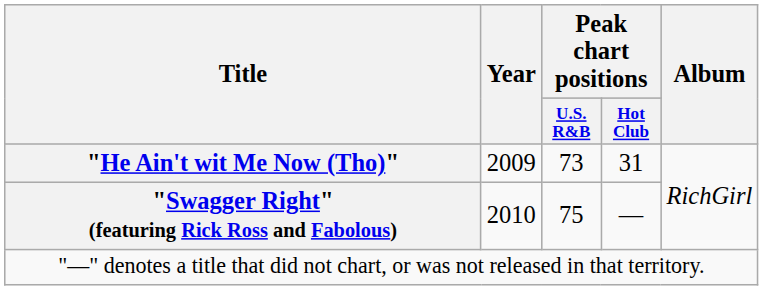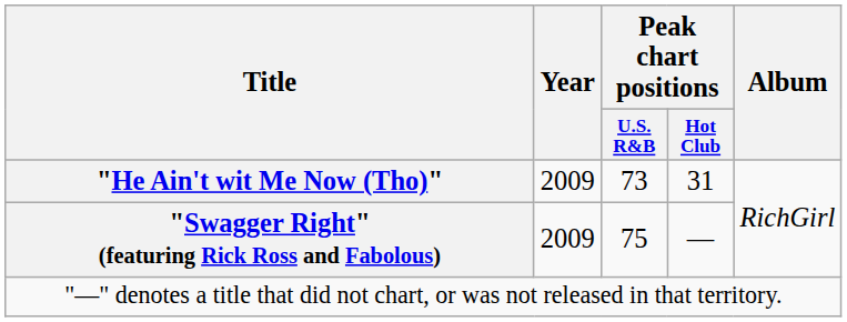"Swagger Right" (featuring Rick Ross and Fabolous) | Year: 2010 -> 2009
